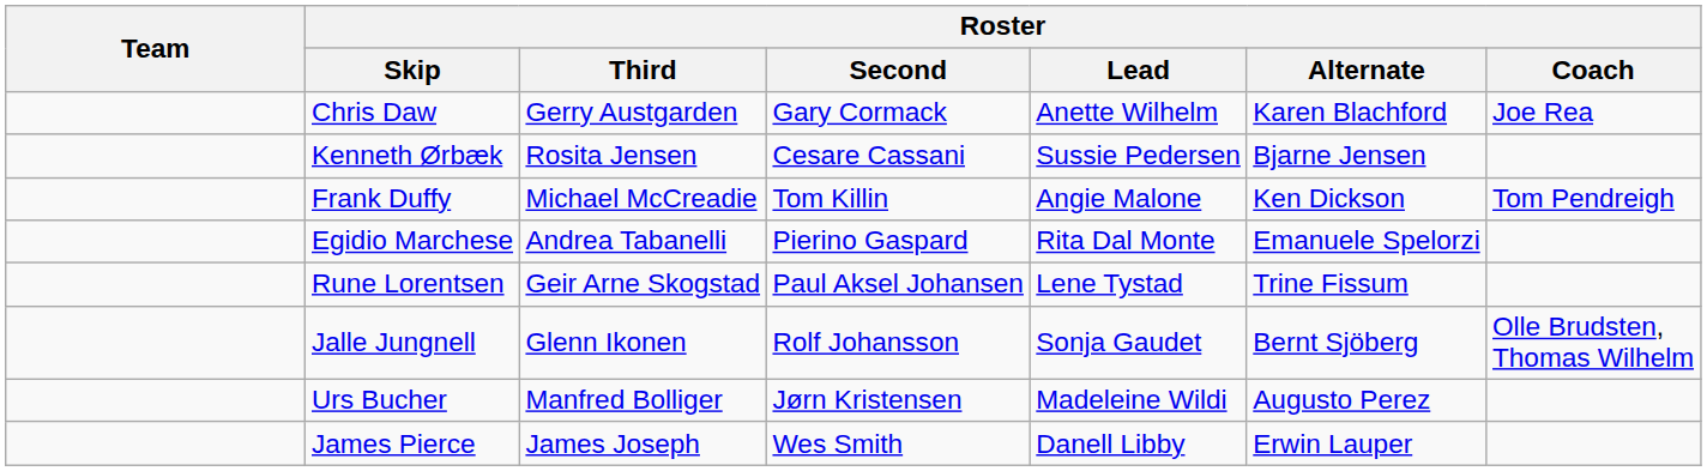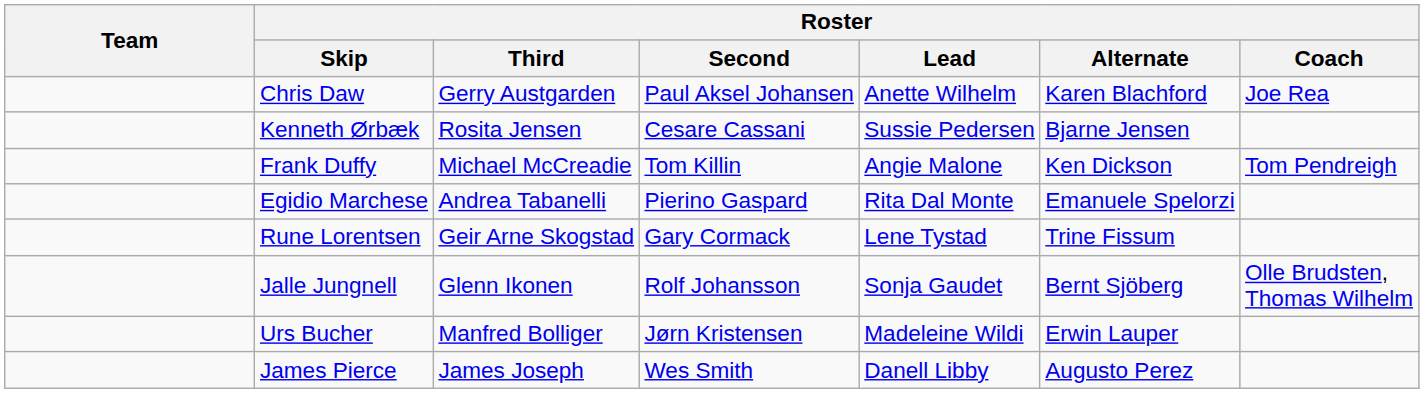Chris Daw | Roster / Second: Gary Cormack -> Paul Aksel Johansen
Rune Lorentsen | Roster / Second: Paul Aksel Johansen -> Gary Cormack
Urs Bucher | Roster / Alternate: Augusto Perez -> Erwin Lauper
James Pierce | Roster / Alternate: Erwin Lauper -> Augusto Perez
